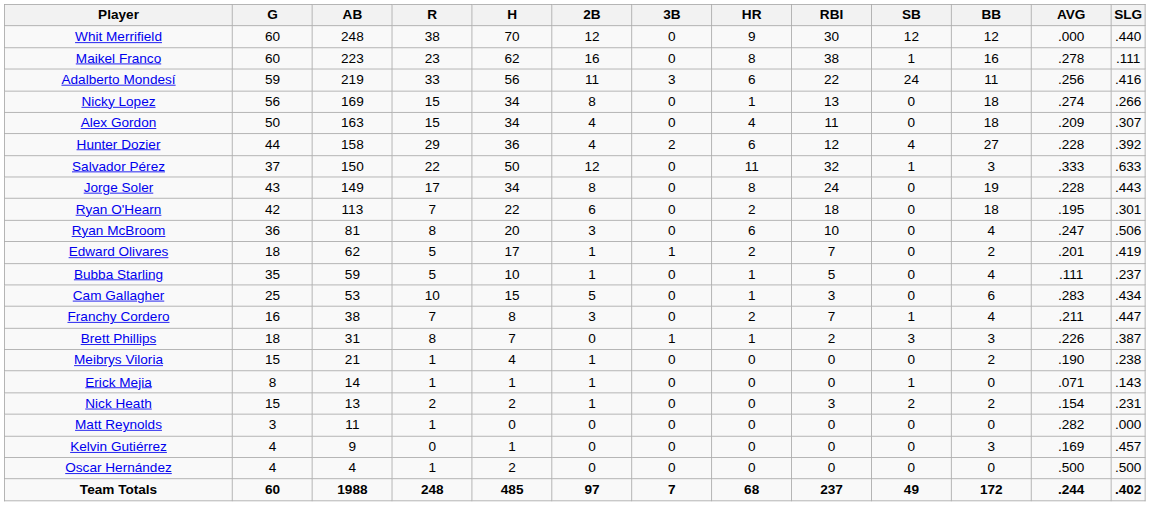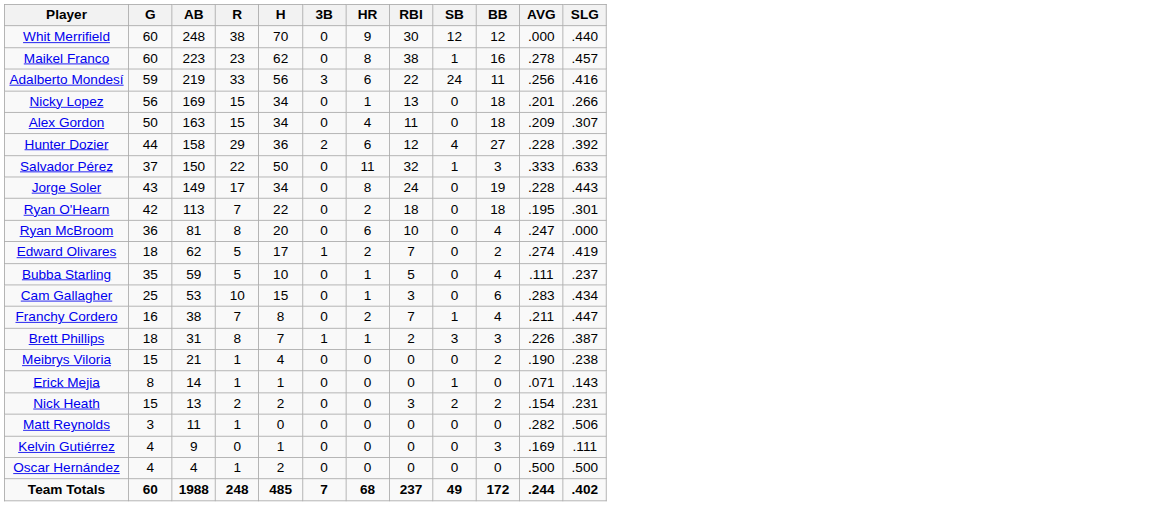- column: 2B | 12 | 16 | 11 | 8 | 4 | 4 | 12 | 8 | 6 | 3 | 1 | 1 | 5 | 3 | 0 | 1 | 1 | 1 | 0 | 0 | 0 | 97
Maikel Franco | SLG: .111 -> .457
Nicky Lopez | AVG: .274 -> .201
Ryan McBroom | SLG: .506 -> .000
Edward Olivares | AVG: .201 -> .274
Matt Reynolds | SLG: .000 -> .506
Kelvin Gutiérrez | SLG: .457 -> .111
